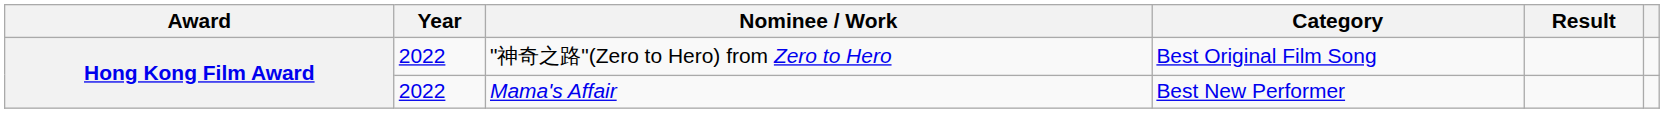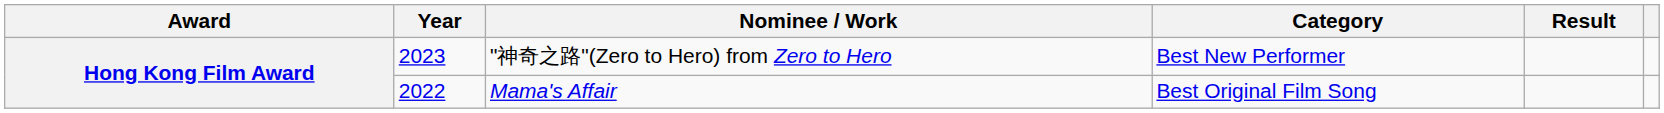"神奇之路"(Zero to Hero) from Zero to Hero | Year: 2022 -> 2023
"神奇之路"(Zero to Hero) from Zero to Hero | Category: Best Original Film Song -> Best New Performer
Mama's Affair | Category: Best New Performer -> Best Original Film Song
